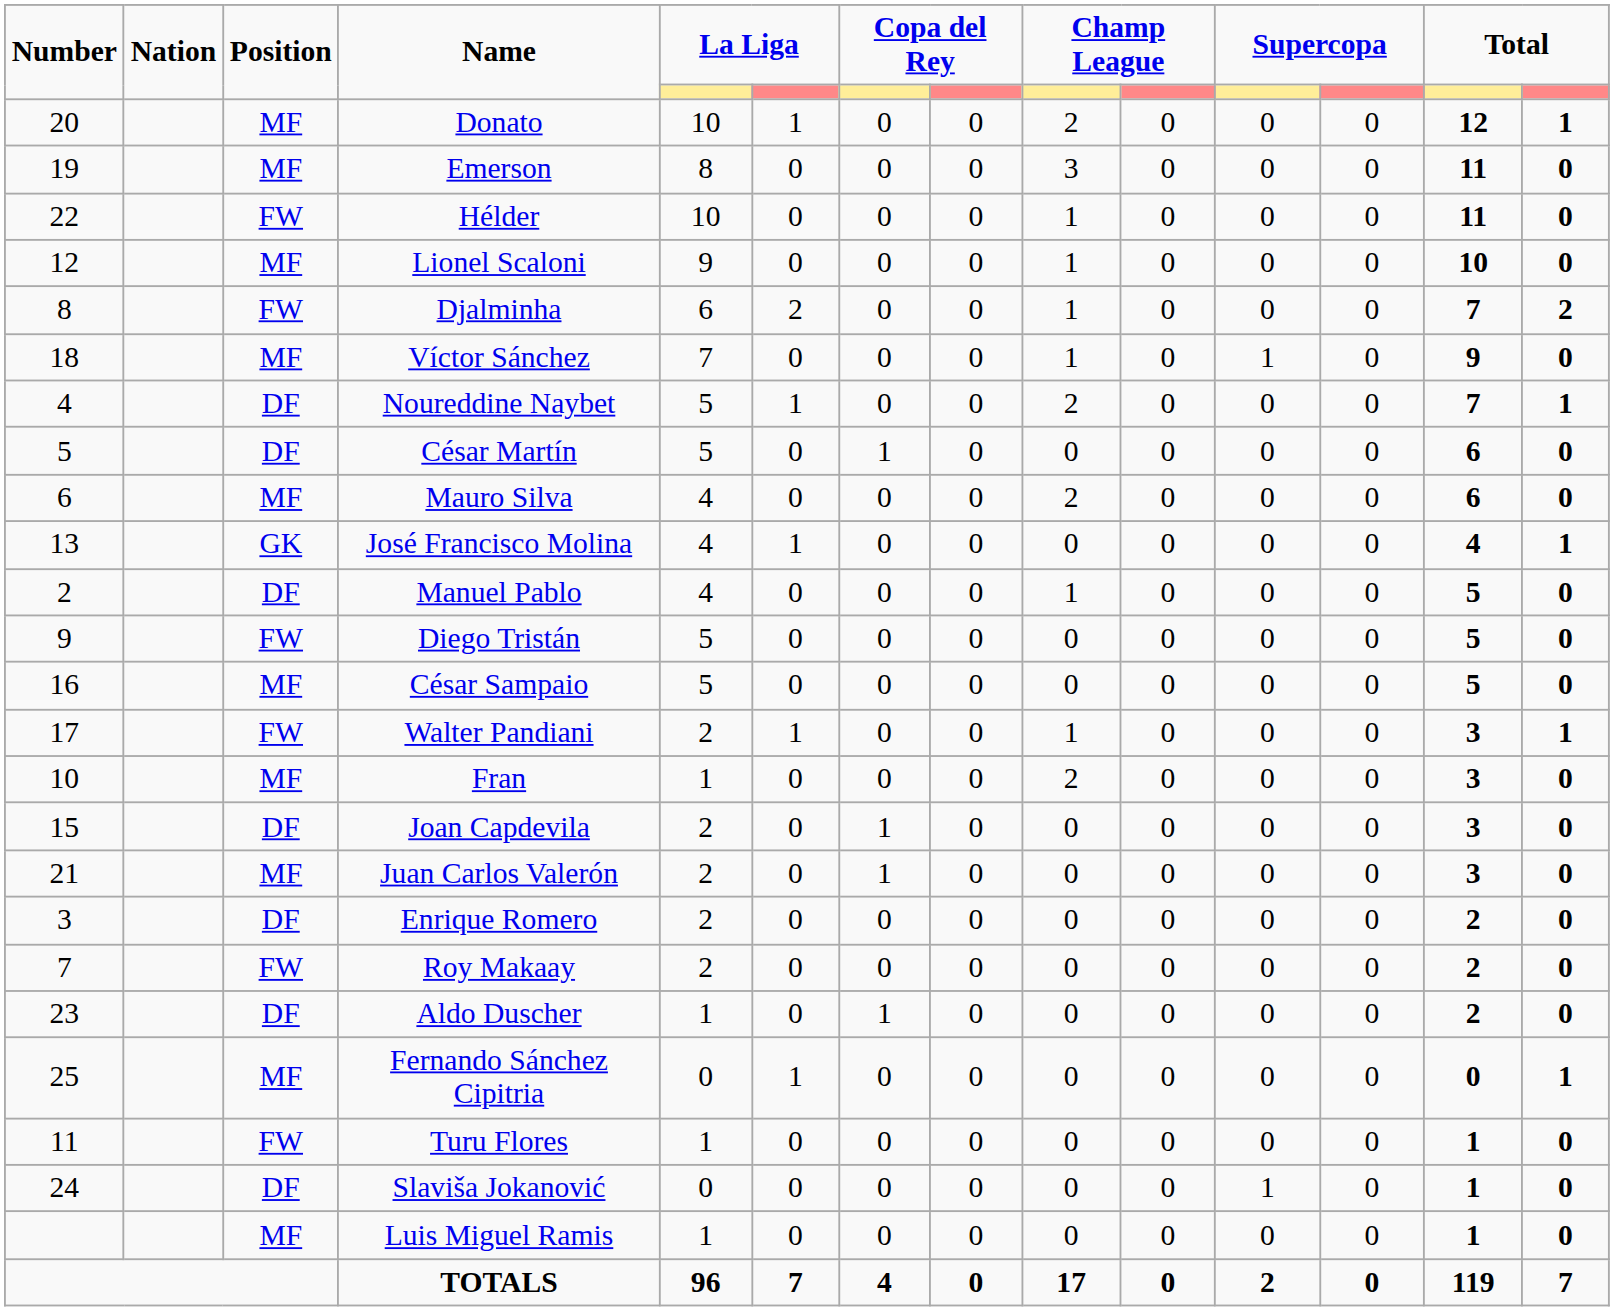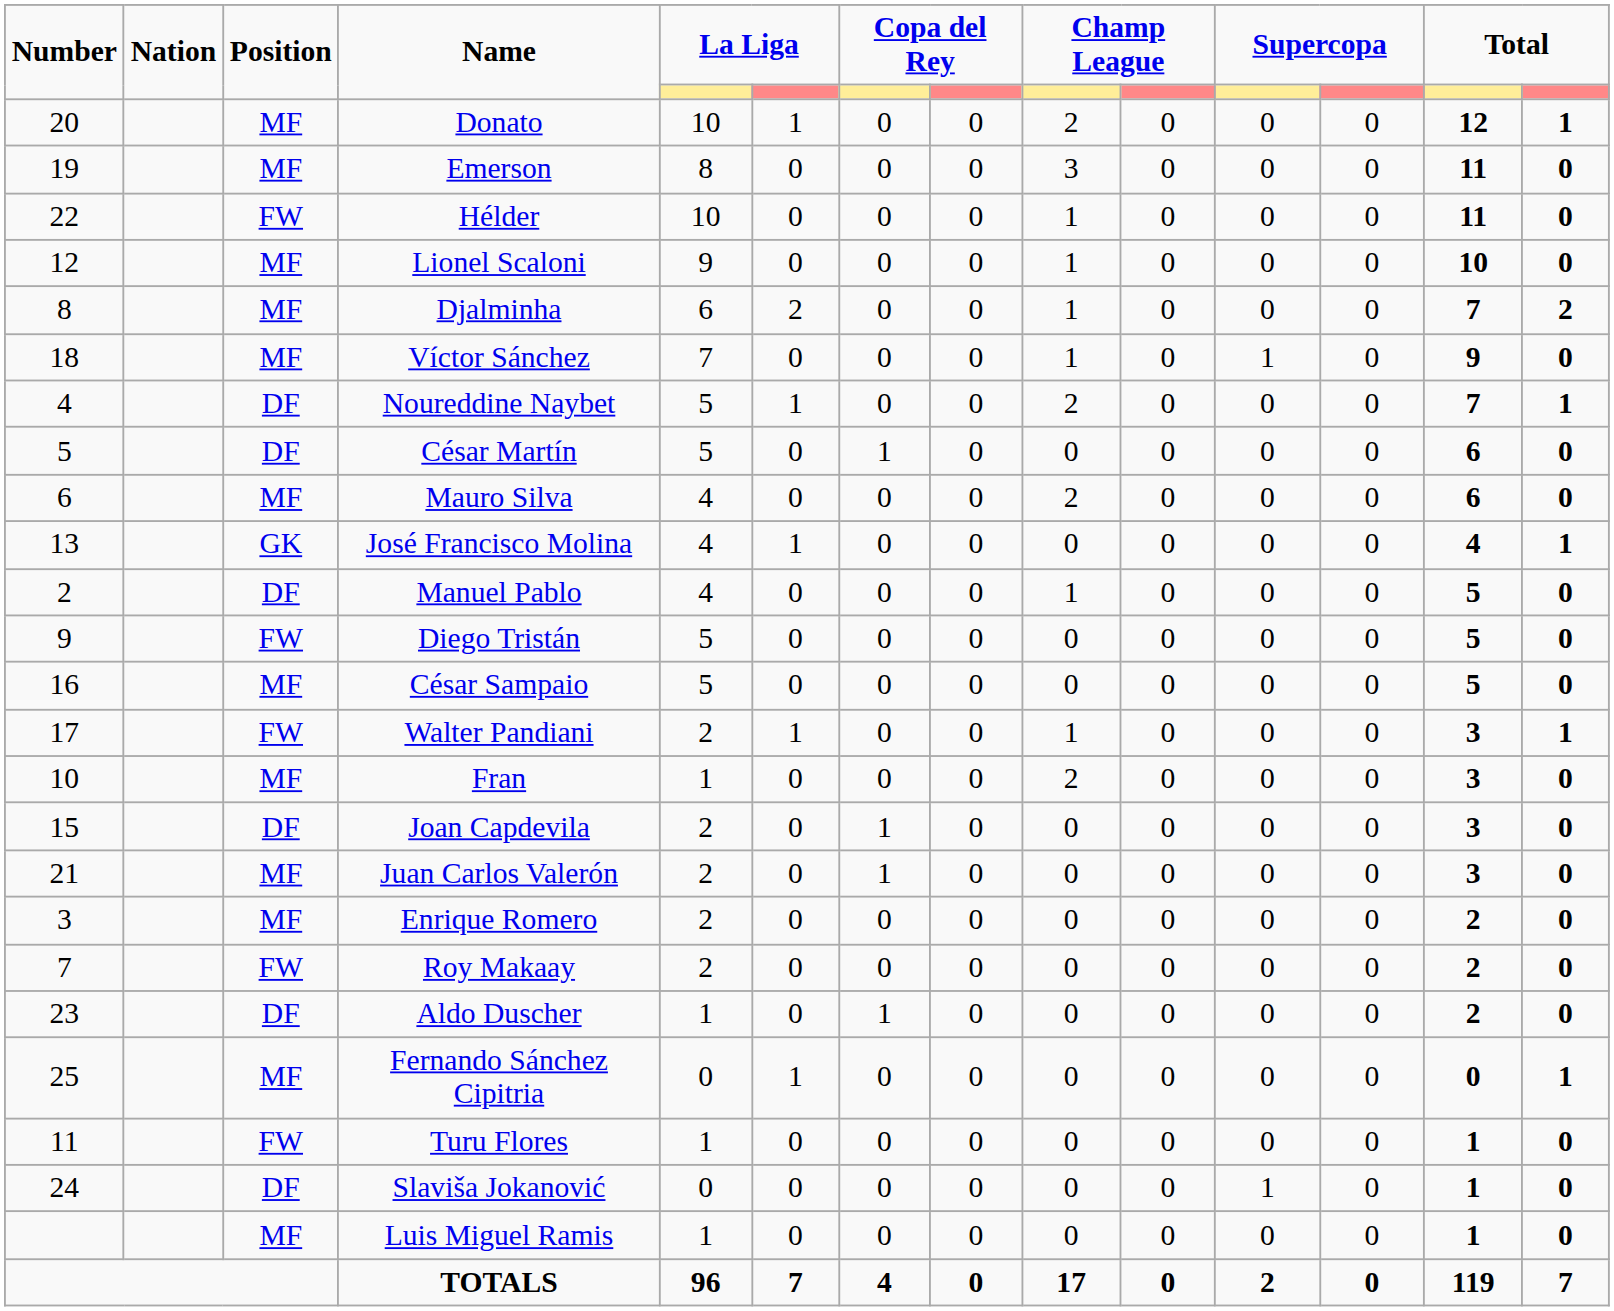Djalminha | Position: FW -> MF
Enrique Romero | Position: DF -> MF
